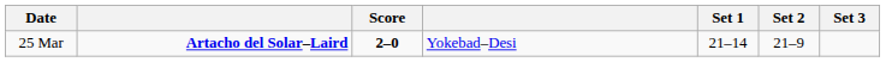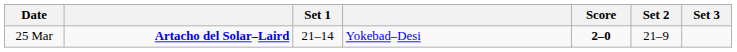columns swapped: Score <-> Set 1
